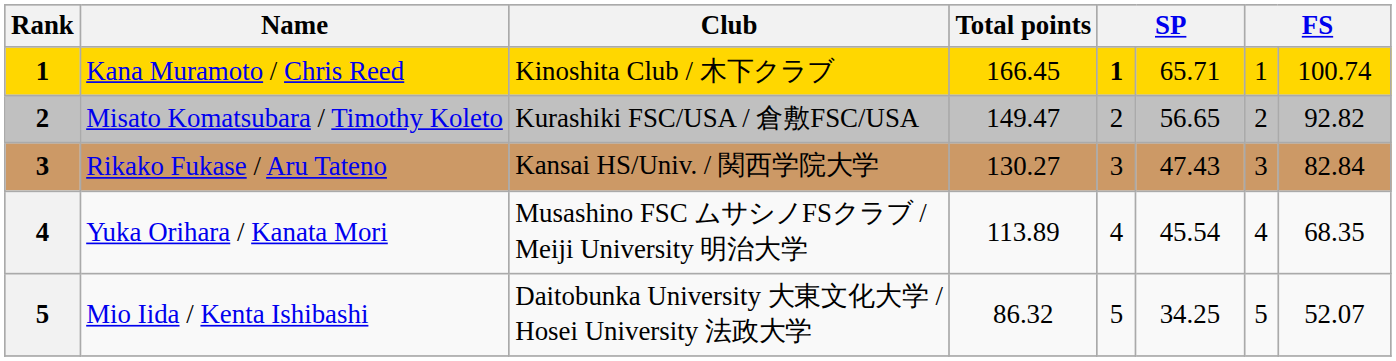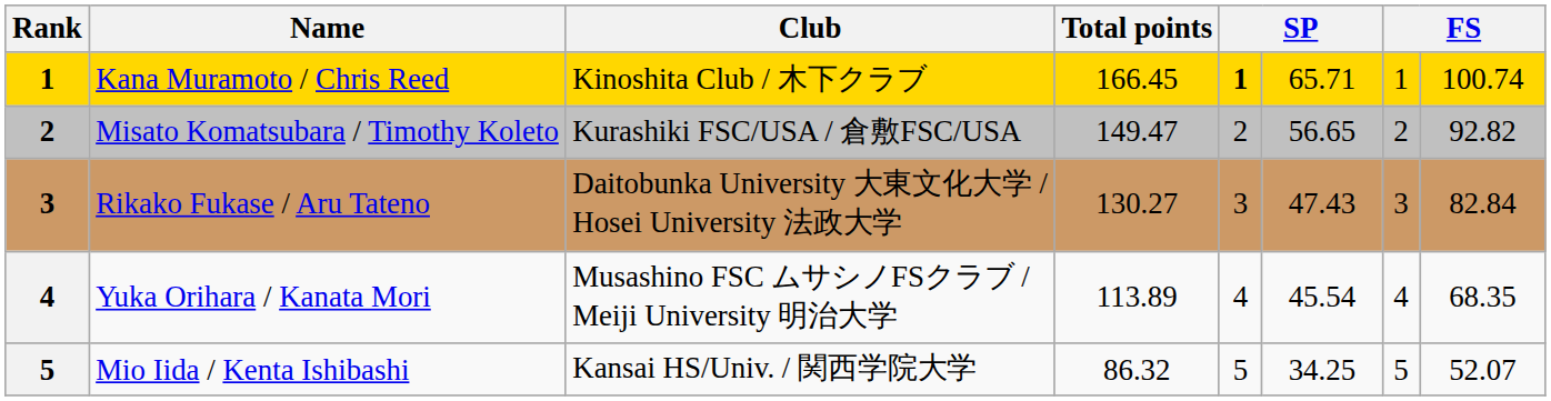Rikako Fukase / Aru Tateno | Club: Kansai HS/Univ. / 関西学院大学 -> Daitobunka University 大東文化大学 / Hosei University 法政大学
Mio Iida / Kenta Ishibashi | Club: Daitobunka University 大東文化大学 / Hosei University 法政大学 -> Kansai HS/Univ. / 関西学院大学
